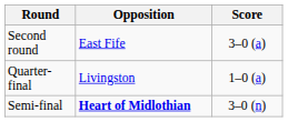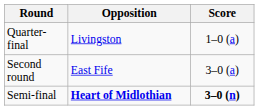rows swapped: Second round <-> Quarter-final
Semi-final | Score: normal -> bold
